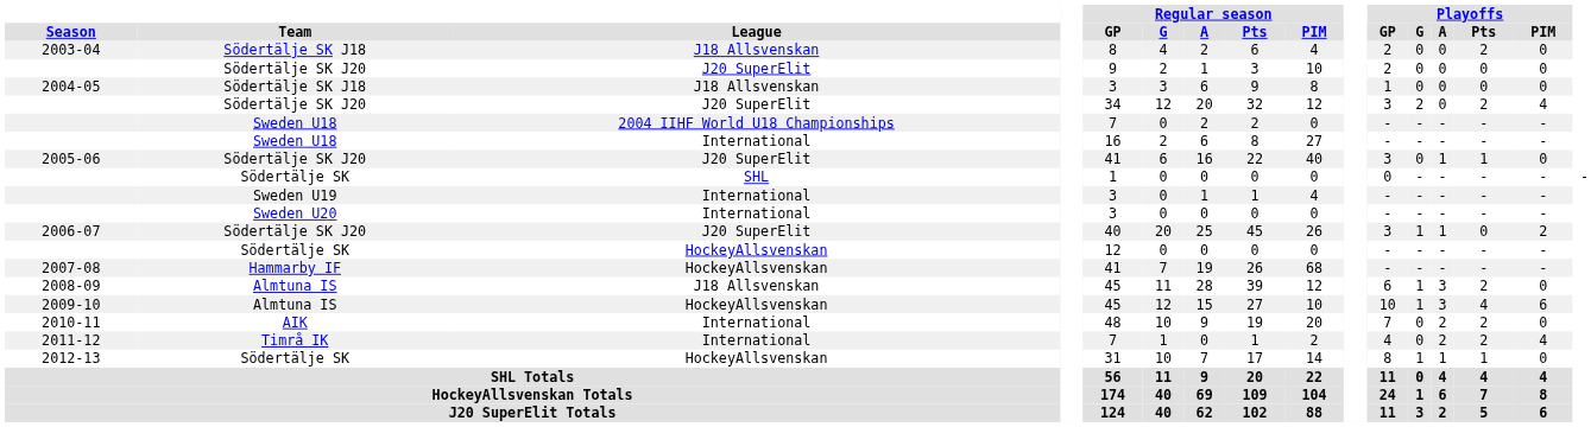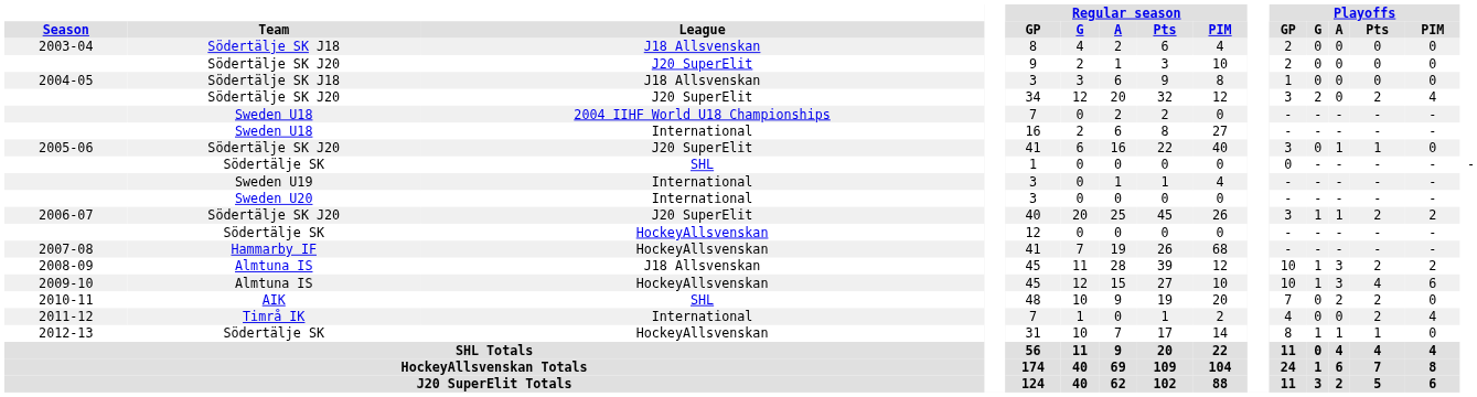2003-04 | Playoffs / Pts: 2 -> 0
2006-07 | Playoffs / Pts: 0 -> 2
2008-09 | Playoffs / GP: 6 -> 10
2008-09 | Playoffs / PIM: 0 -> 2
2010-11 | League: International -> SHL
2011-12 | Playoffs / A: 2 -> 0
